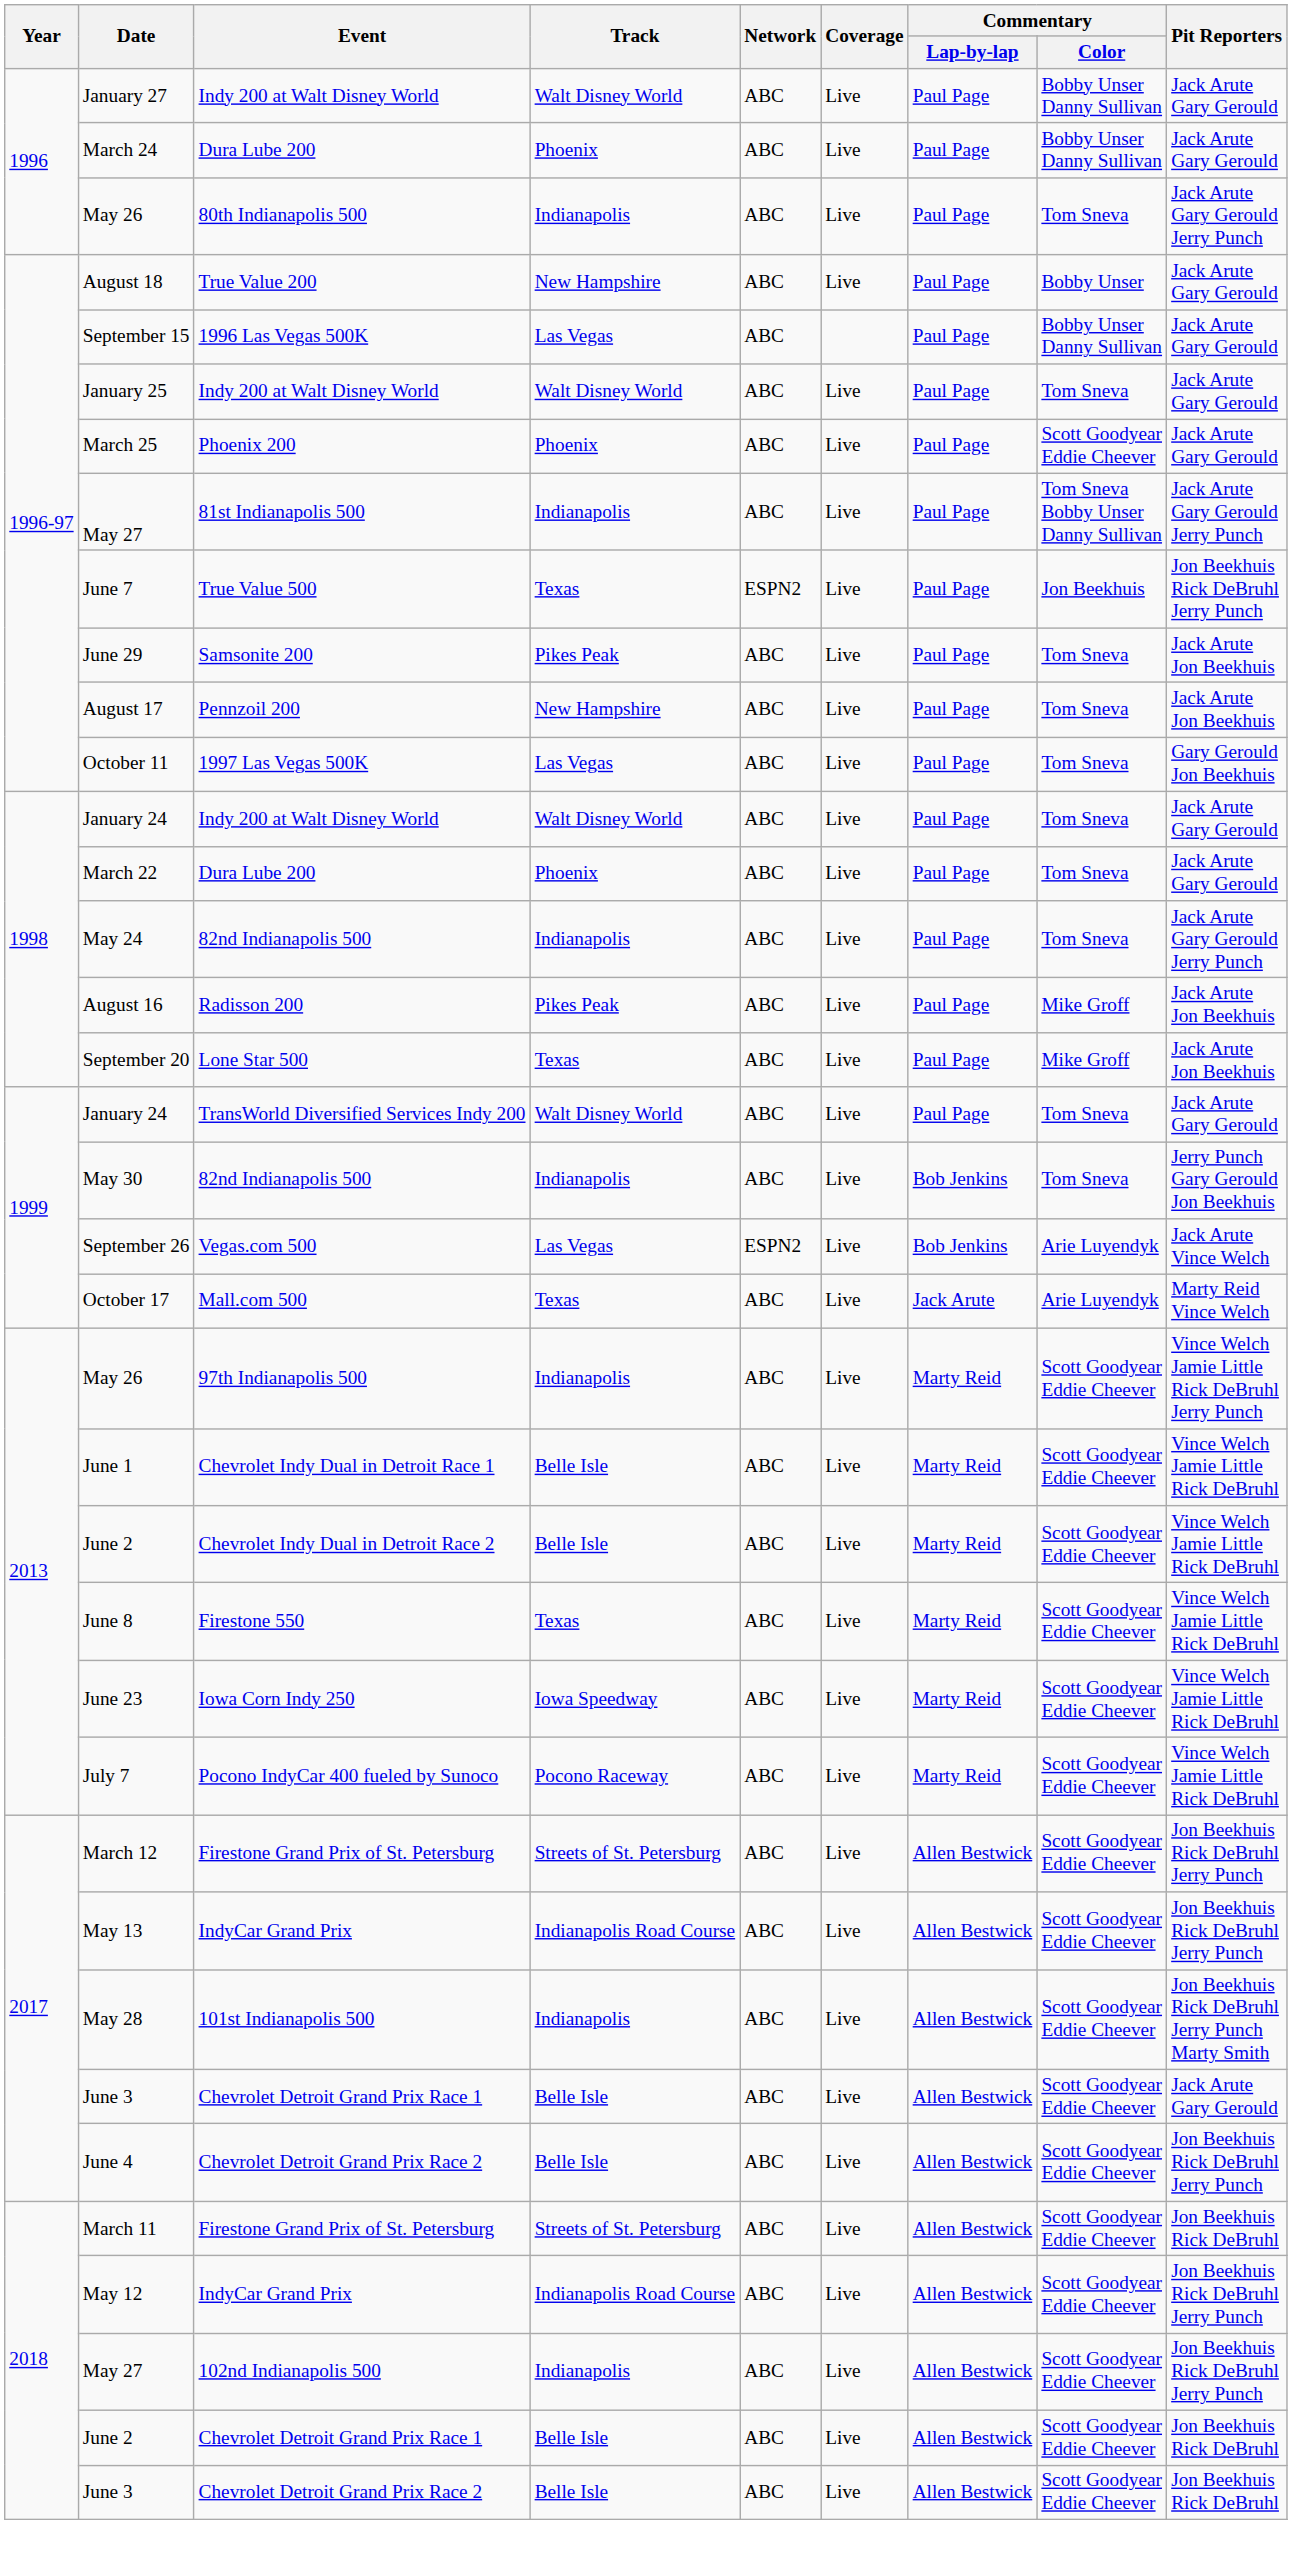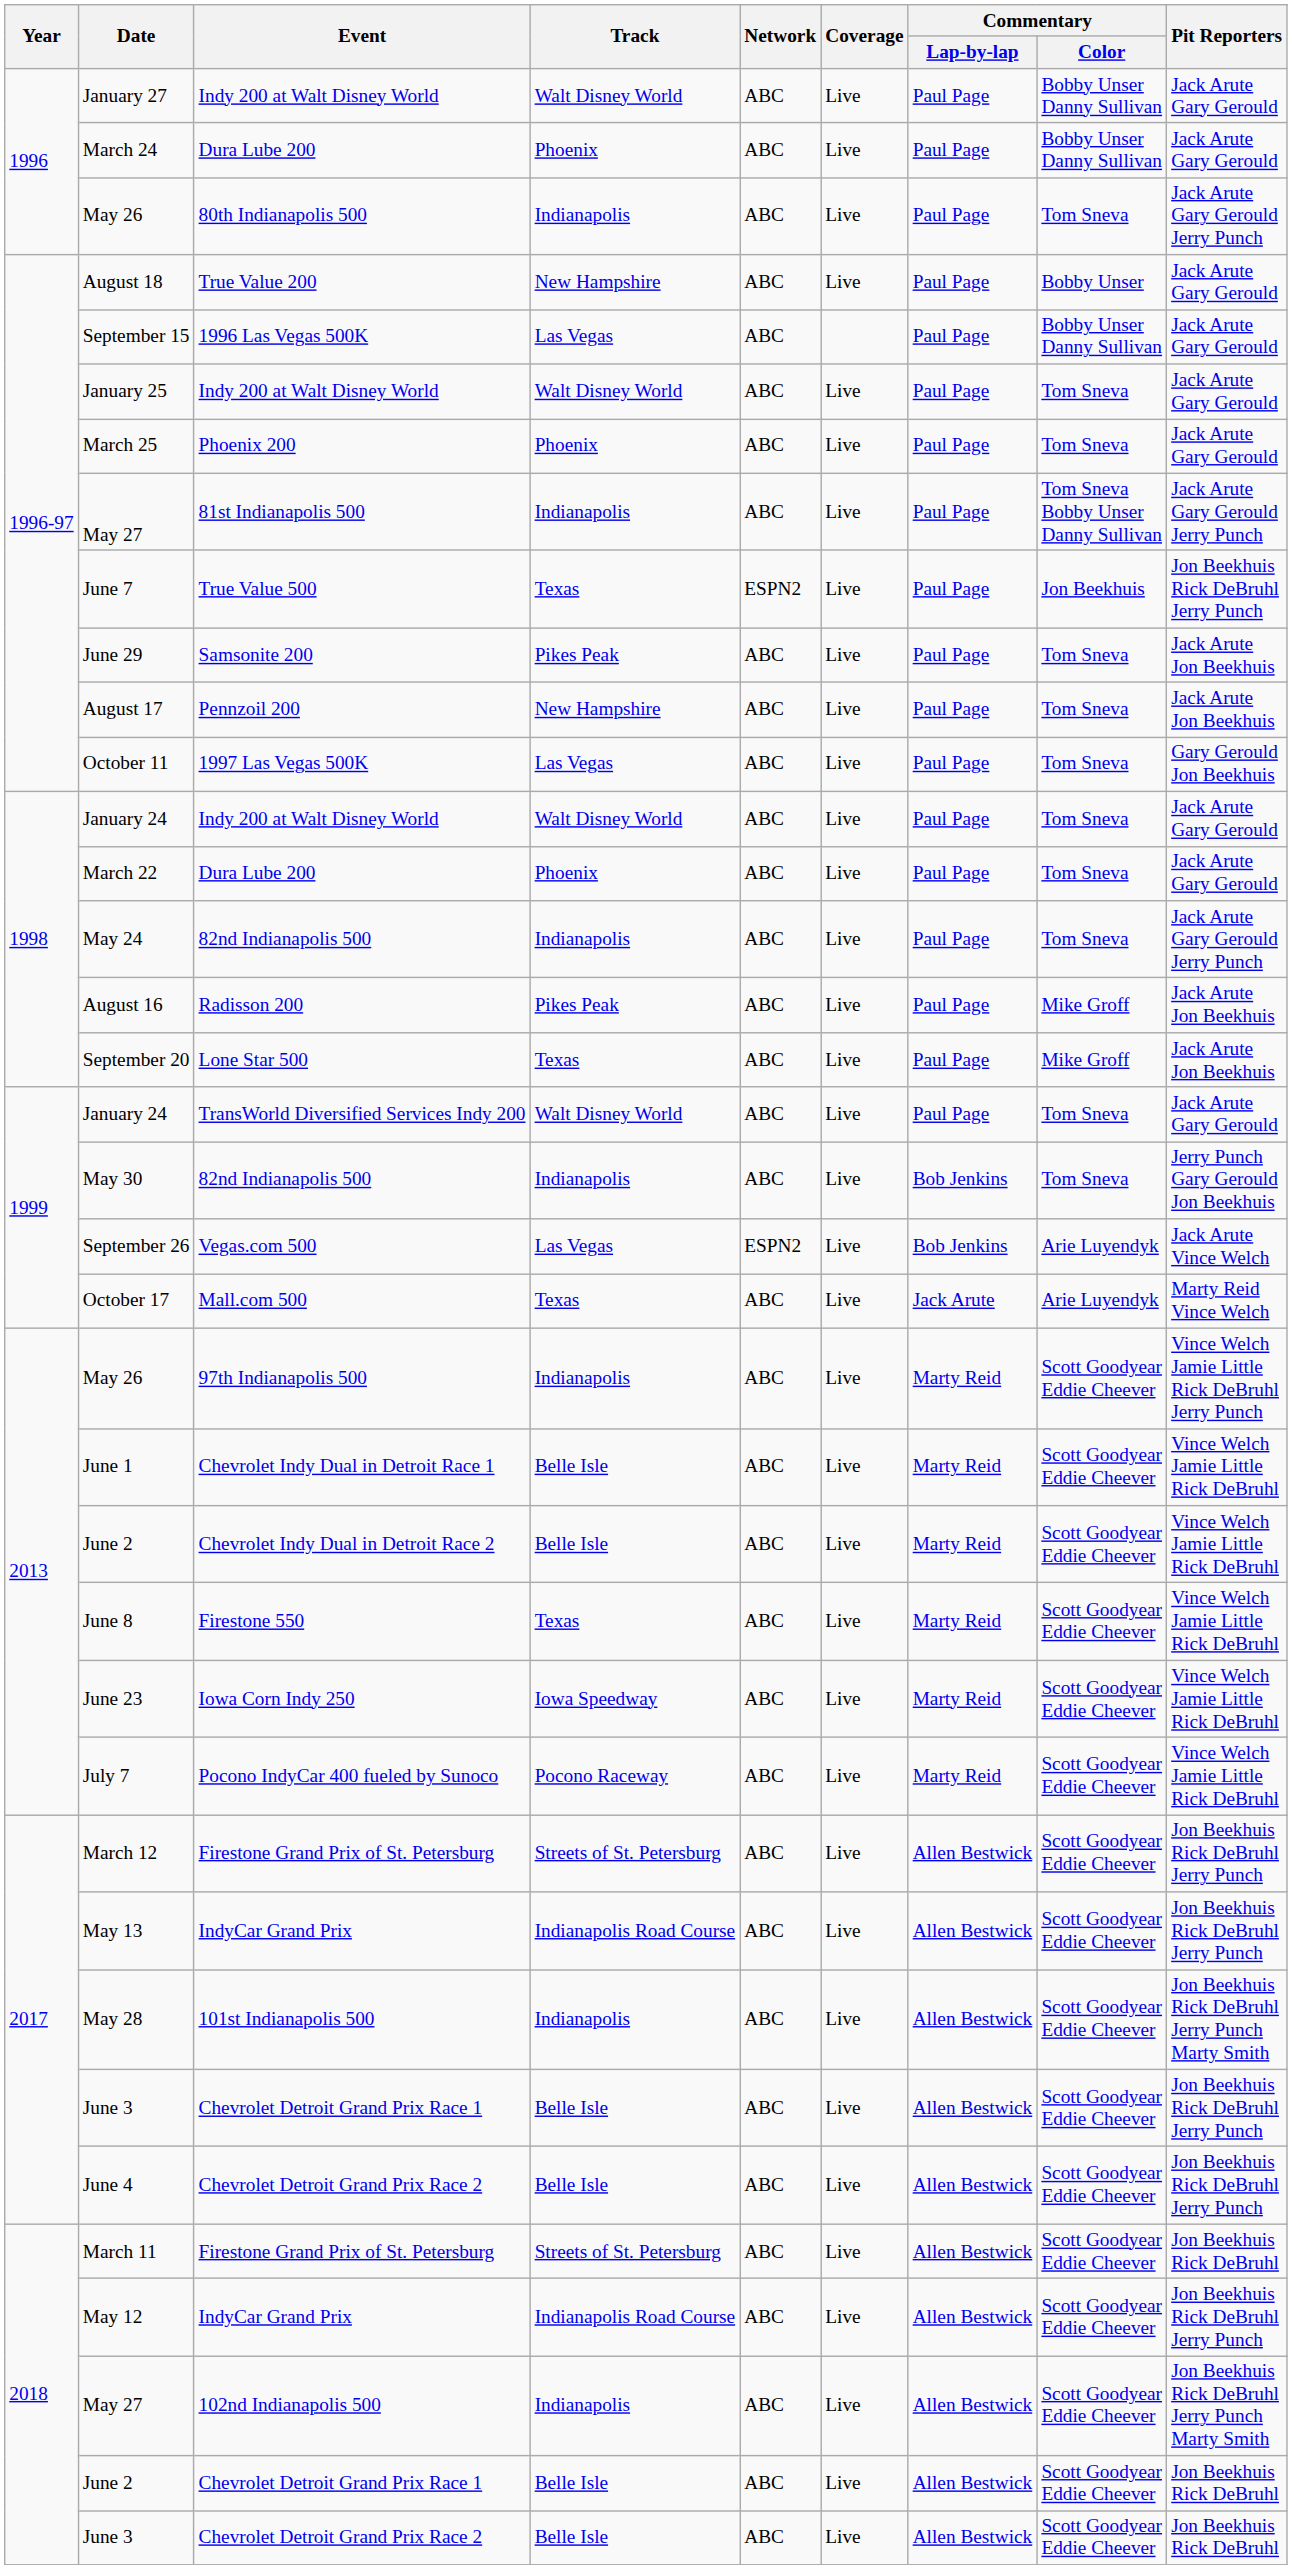March 25 | Commentary / Color: Scott Goodyear Eddie Cheever -> Tom Sneva
June 3 / Chevrolet Detroit Grand Prix Race 1 | Pit Reporters: Jack Arute Gary Gerould -> Jon Beekhuis Rick DeBruhl Jerry Punch
May 27 / 102nd Indianapolis 500 | Pit Reporters: Jon Beekhuis Rick DeBruhl Jerry Punch -> Jon Beekhuis Rick DeBruhl Jerry Punch Marty Smith
